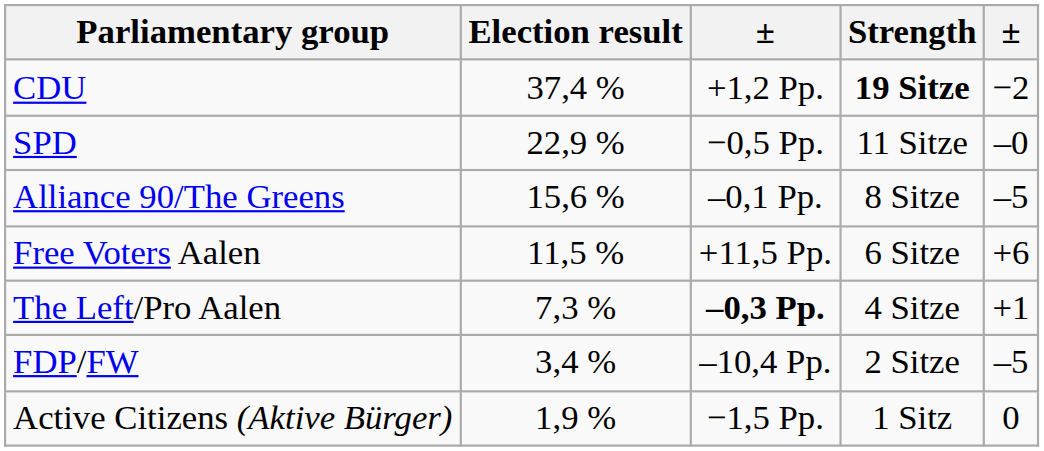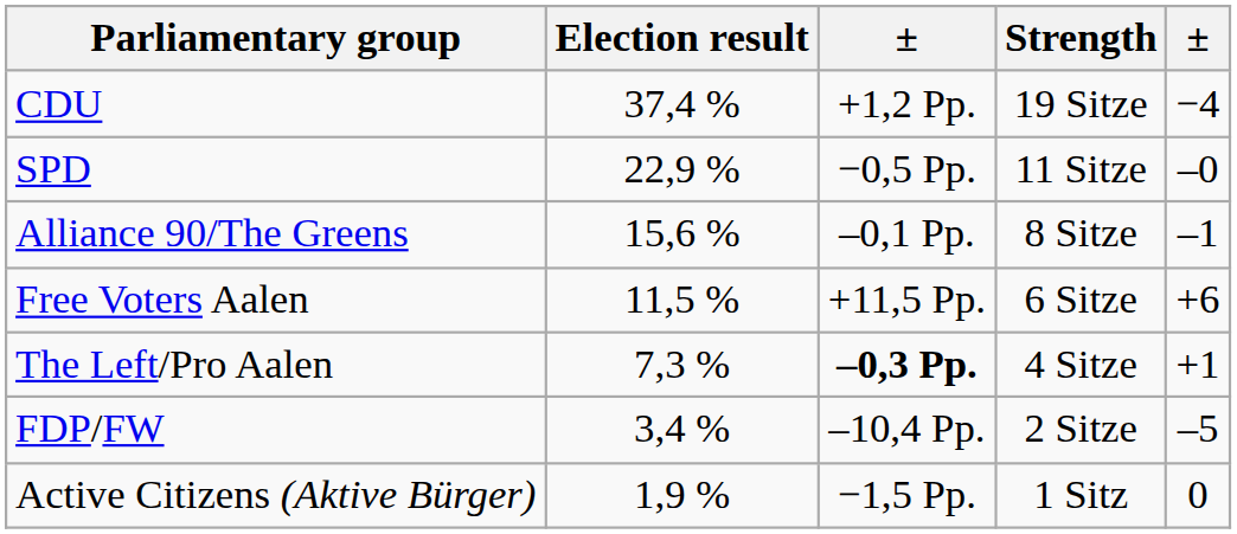CDU | Strength: bold -> normal
CDU | column 5: −2 -> −4
Alliance 90/The Greens | column 5: –5 -> –1
